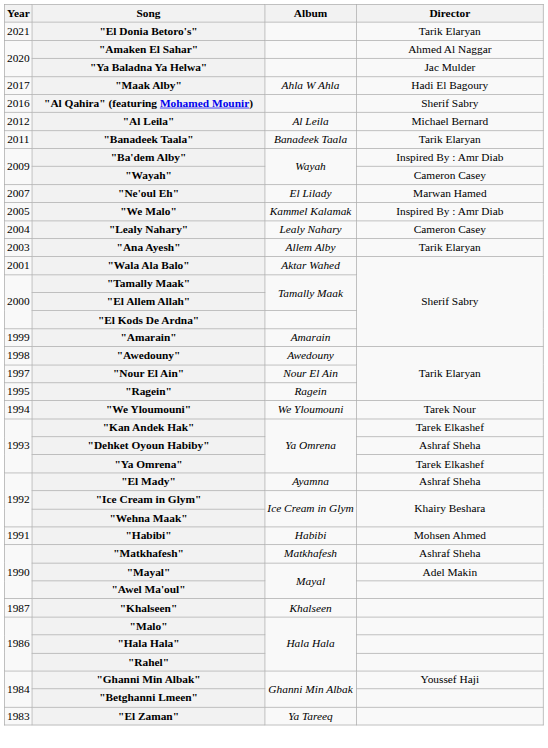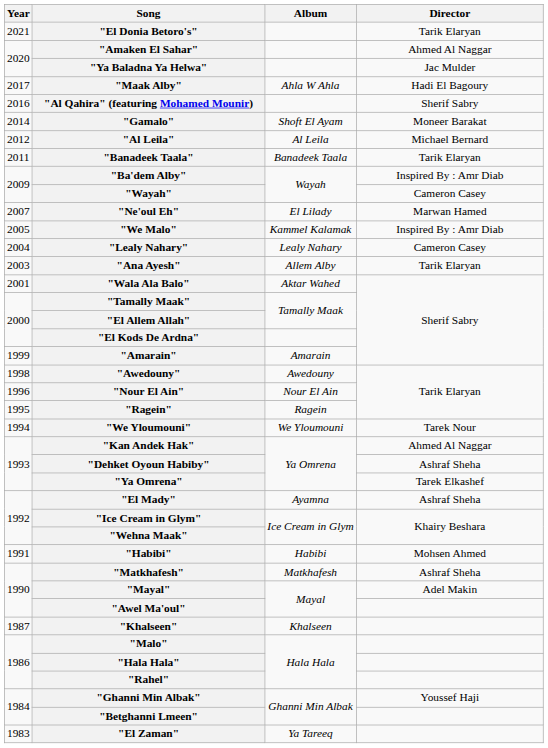+ row: 2014 | "Gamalo" | Shoft El Ayam | Moneer Barakat
"Nour El Ain" | Year: 1997 -> 1996
"Kan Andek Hak" | Director: Tarek Elkashef -> Ahmed Al Naggar
